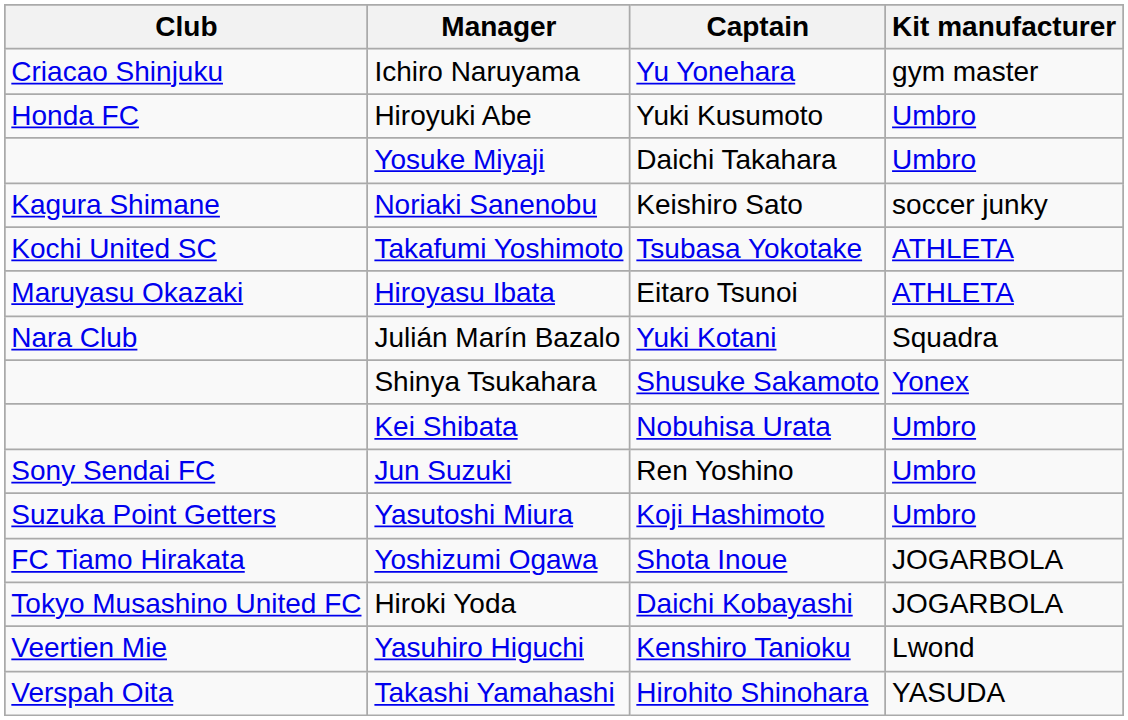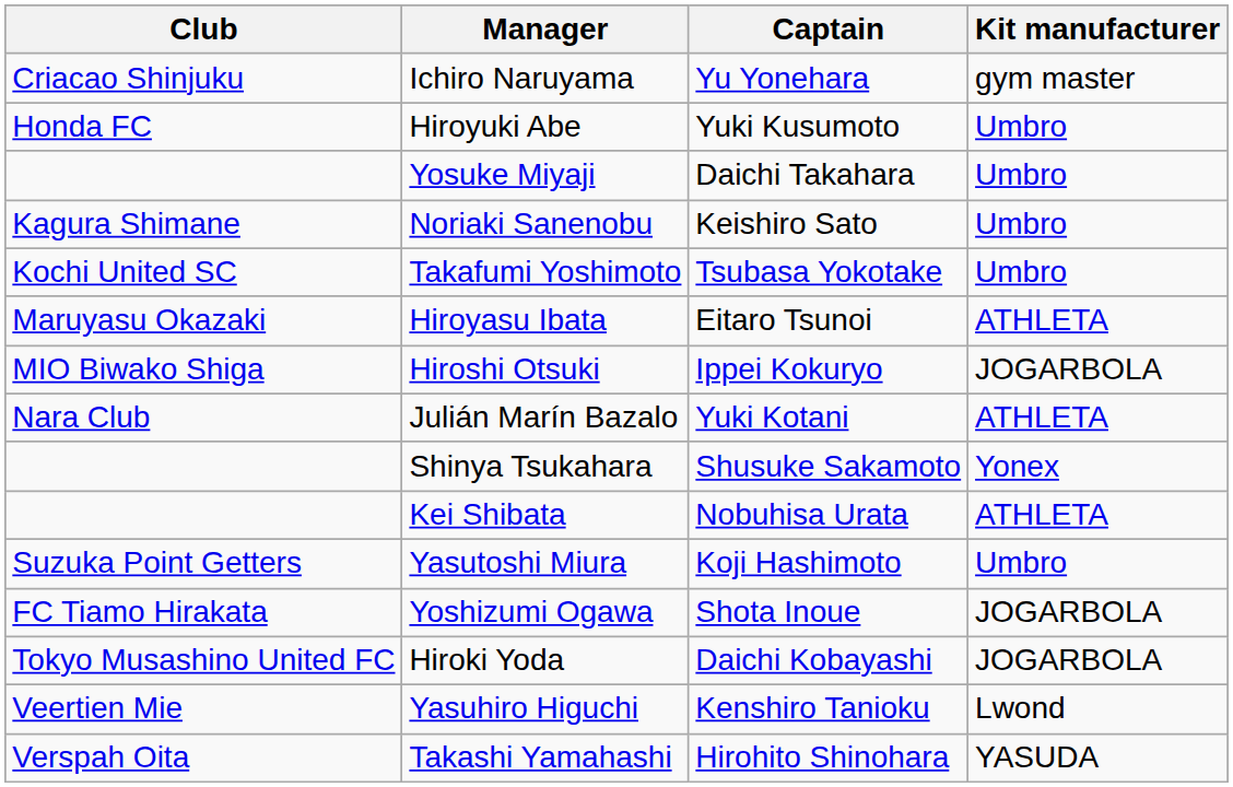Noriaki Sanenobu | Kit manufacturer: soccer junky -> Umbro
Takafumi Yoshimoto | Kit manufacturer: ATHLETA -> Umbro
+ row: MIO Biwako Shiga | Hiroshi Otsuki | Ippei Kokuryo | JOGARBOLA
Julián Marín Bazalo | Kit manufacturer: Squadra -> ATHLETA
Kei Shibata | Kit manufacturer: Umbro -> ATHLETA
- row: Sony Sendai FC | Jun Suzuki | Ren Yoshino | Umbro
